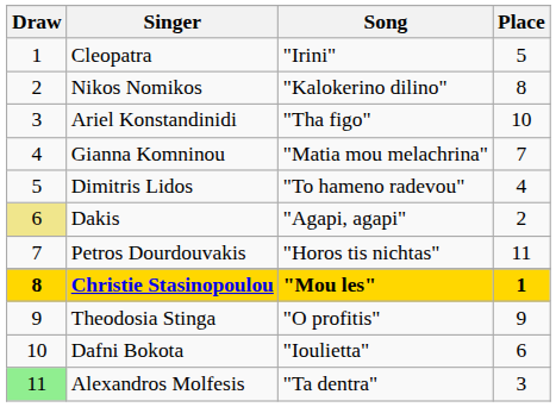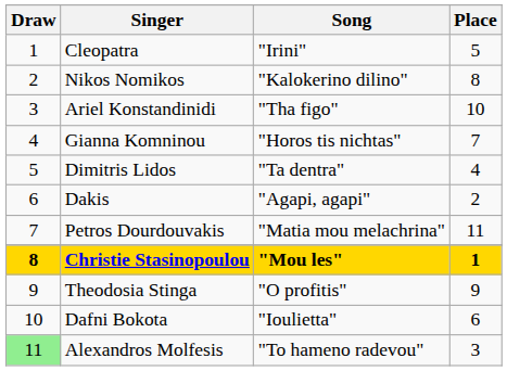Gianna Komninou | Song: "Matia mou melachrina" -> "Horos tis nichtas"
Dimitris Lidos | Song: "To hameno radevou" -> "Ta dentra"
Dakis | Draw: khaki background -> no background
Petros Dourdouvakis | Song: "Horos tis nichtas" -> "Matia mou melachrina"
Alexandros Molfesis | Song: "Ta dentra" -> "To hameno radevou"
